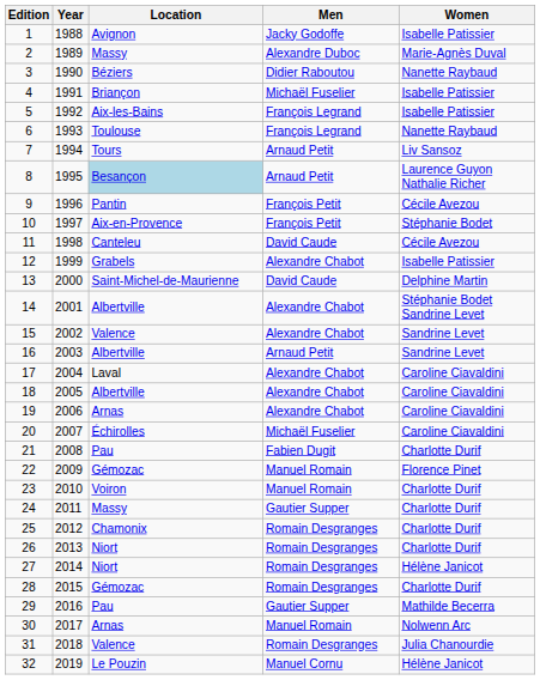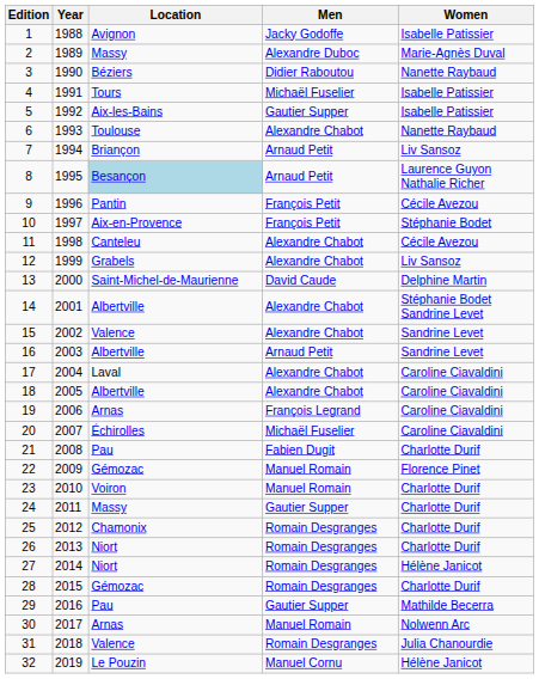4 | Location: Briançon -> Tours
5 | Men: François Legrand -> Gautier Supper
6 | Men: François Legrand -> Alexandre Chabot
7 | Location: Tours -> Briançon
11 | Men: David Caude -> Alexandre Chabot
12 | Women: Isabelle Patissier -> Liv Sansoz
19 | Men: Alexandre Chabot -> François Legrand
